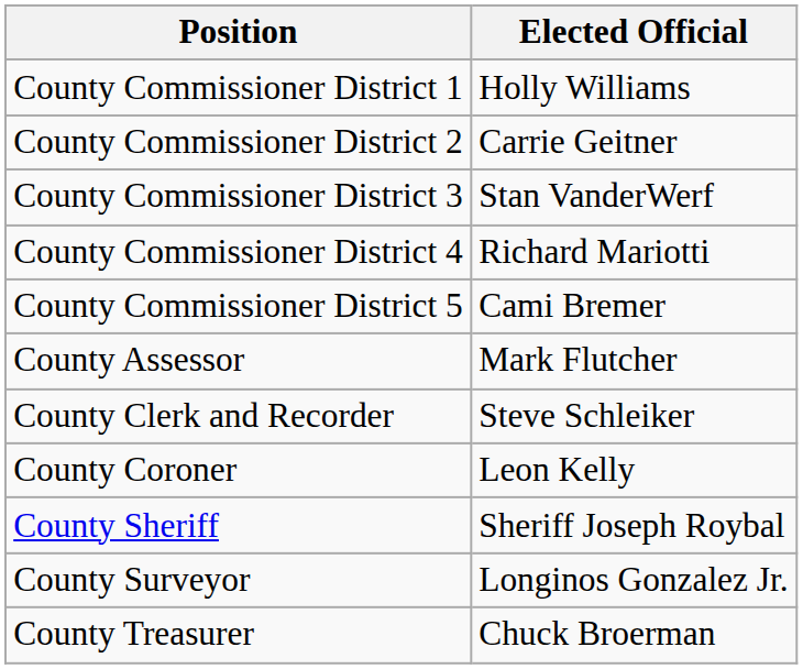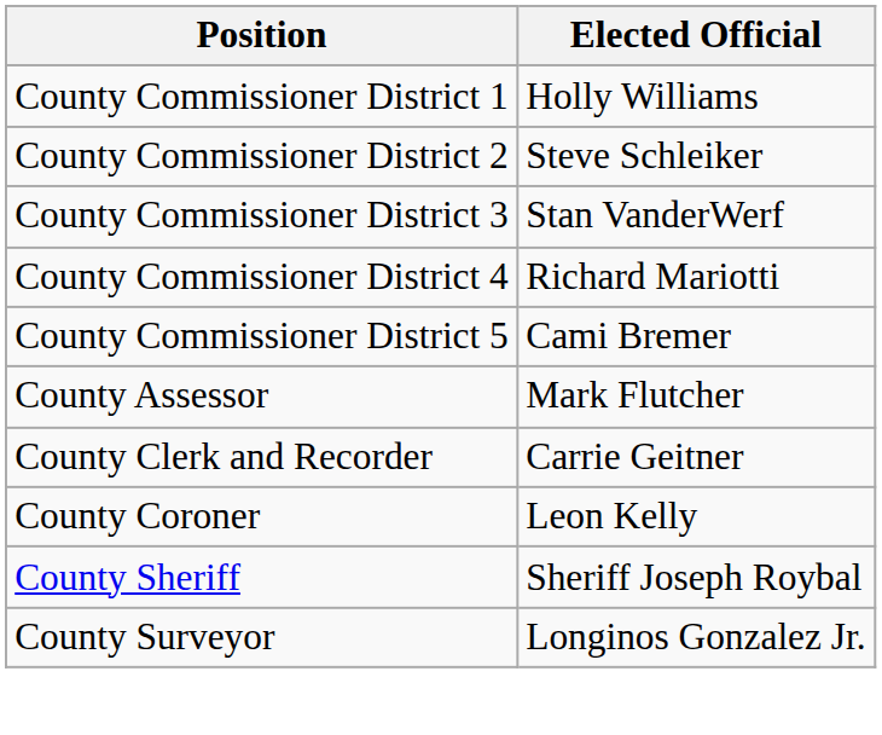County Commissioner District 2 | Elected Official: Carrie Geitner -> Steve Schleiker
County Clerk and Recorder | Elected Official: Steve Schleiker -> Carrie Geitner
- row: County Treasurer | Chuck Broerman
